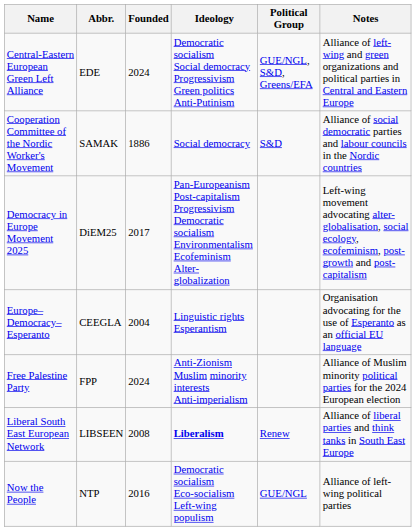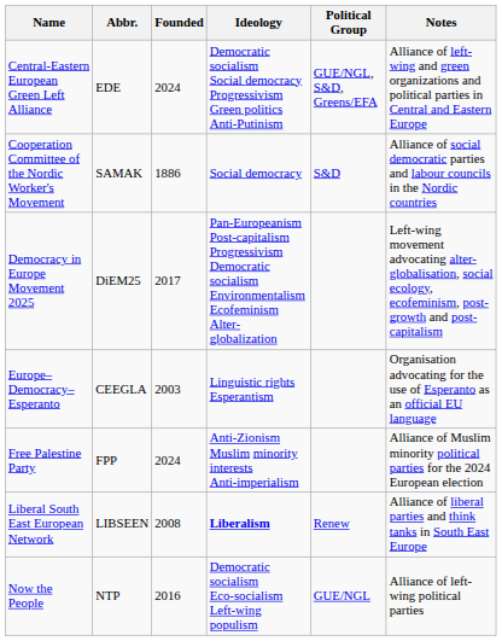Europe–Democracy–Esperanto | Founded: 2004 -> 2003
